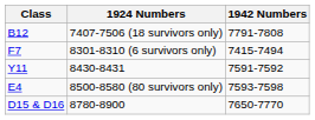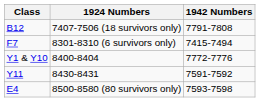+ row: Y1 & Y10 | 8400-8404 | 7772-7776
- row: D15 & D16 | 8780-8900 | 7650-7770
